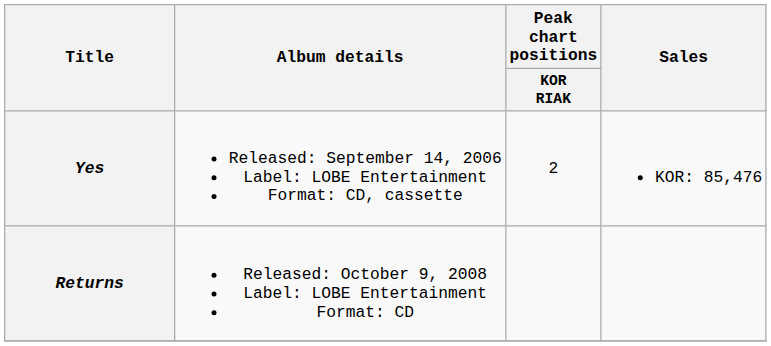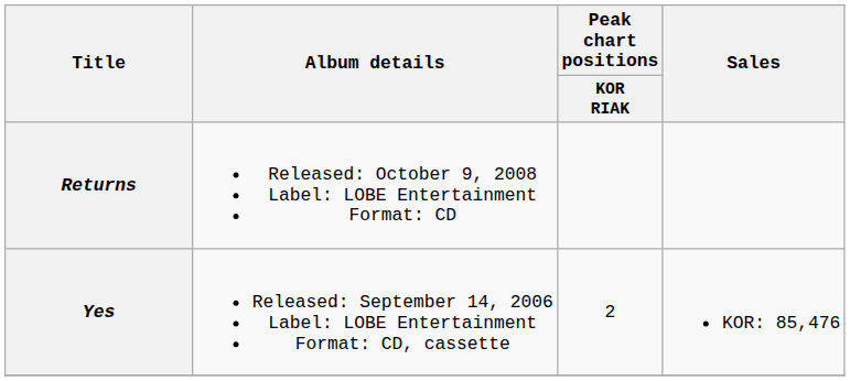rows swapped: Yes <-> Returns
